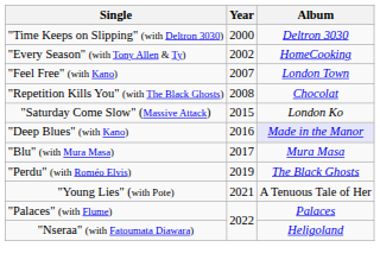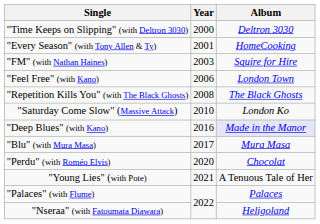"Every Season" (with Tony Allen & Ty) | Year: 2002 -> 2001
+ row: "FM" (with Nathan Haines) | 2003 | Squire for Hire
"Feel Free" (with Kano) | Year: 2007 -> 2006
"Repetition Kills You" (with The Black Ghosts) | Album: Chocolat -> The Black Ghosts
"Saturday Come Slow" (Massive Attack) | Year: 2015 -> 2010
"Perdu" (with Roméo Elvis) | Year: 2019 -> 2020
"Perdu" (with Roméo Elvis) | Album: The Black Ghosts -> Chocolat
